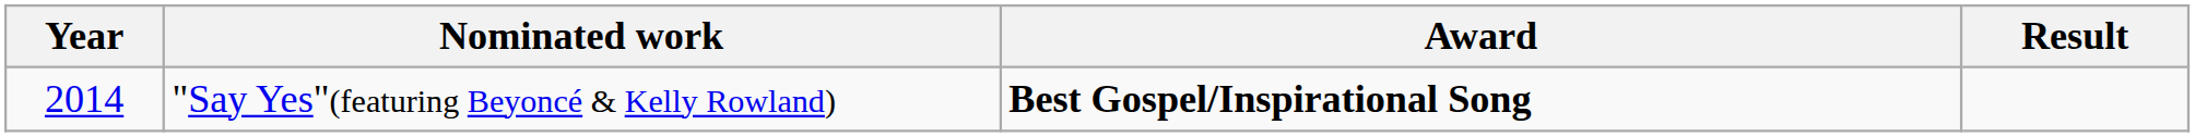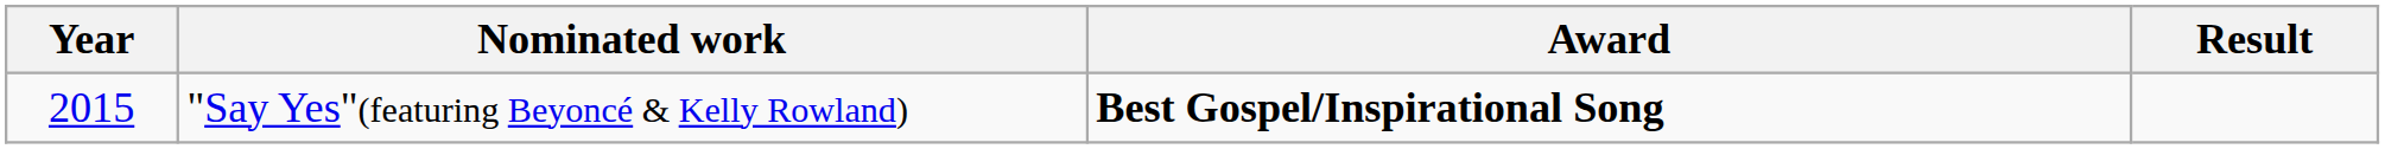"Say Yes"(featuring Beyoncé & Kelly Rowland) | Year: 2014 -> 2015
